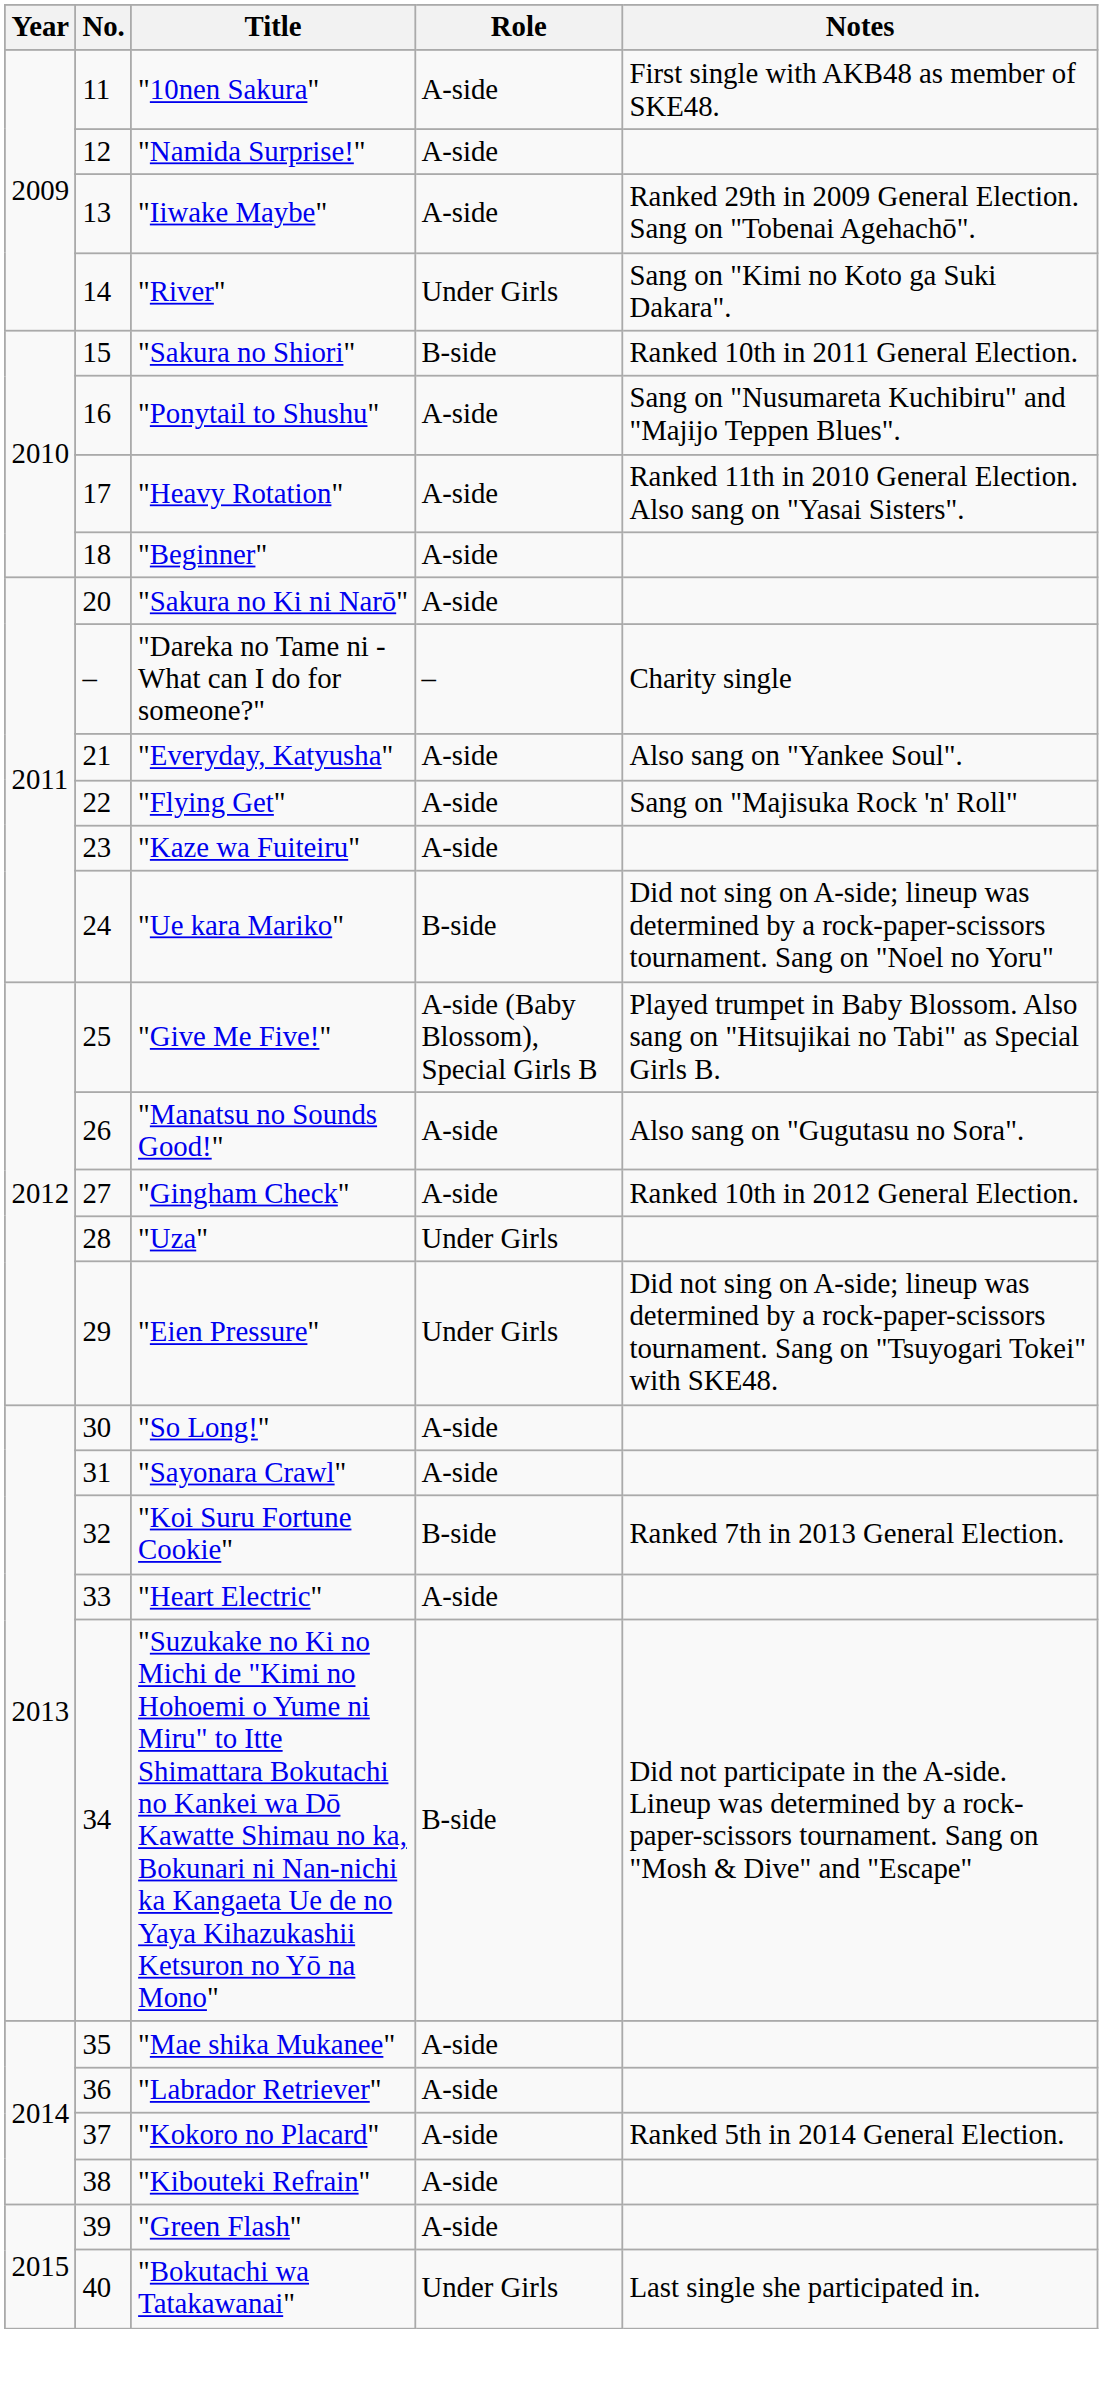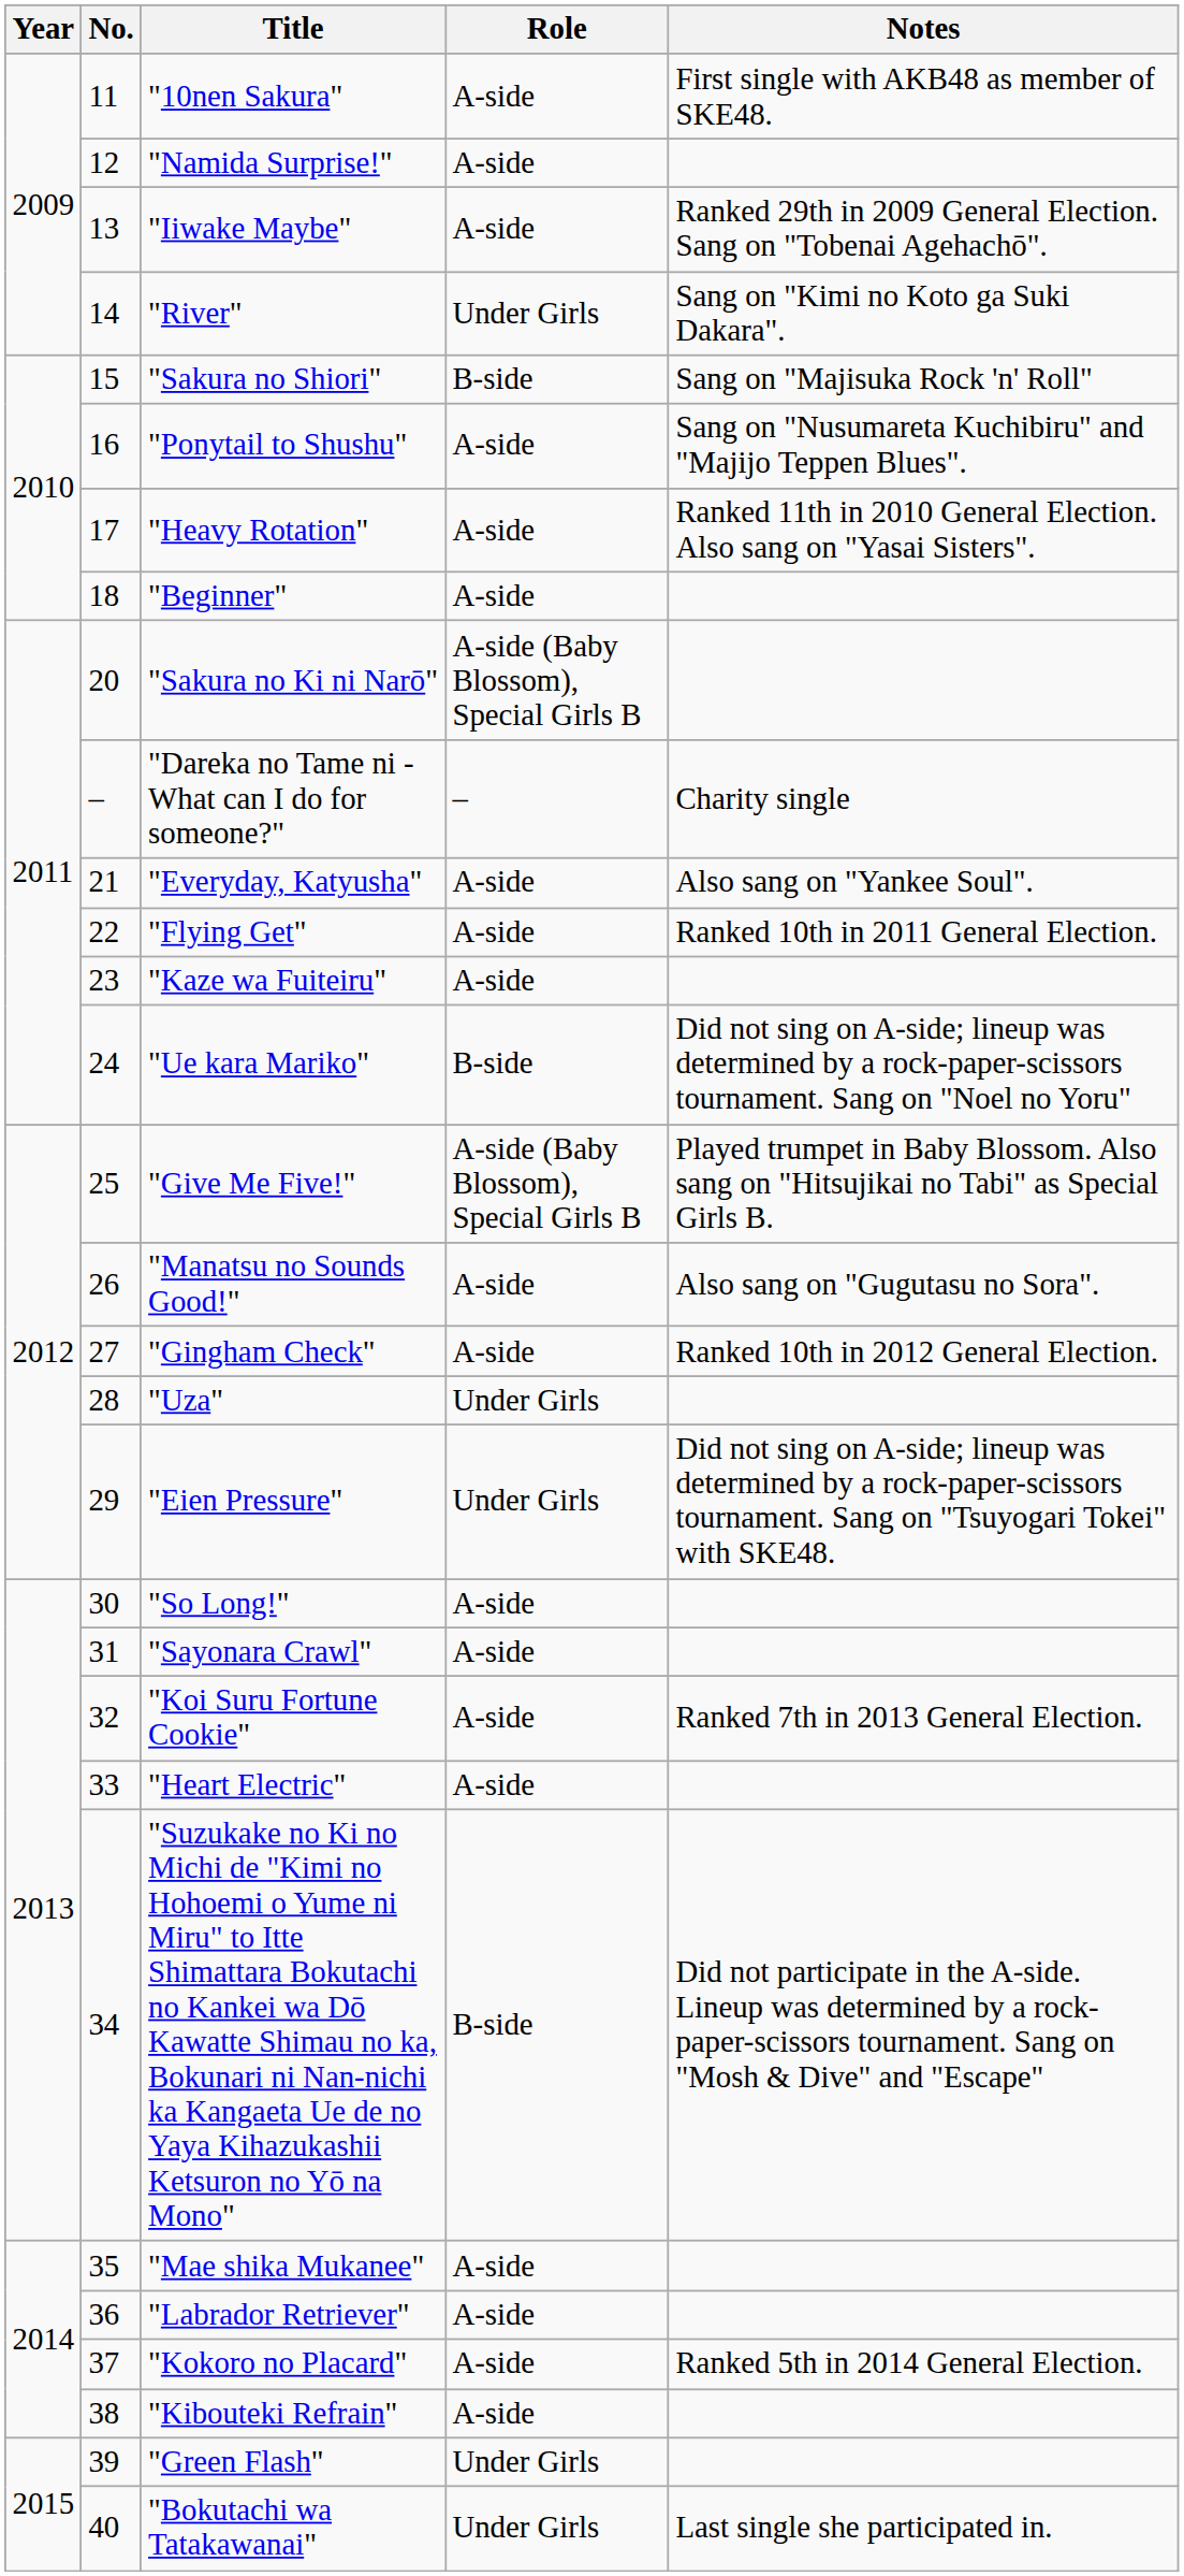"Sakura no Shiori" | Notes: Ranked 10th in 2011 General Election. -> Sang on "Majisuka Rock 'n' Roll"
"Sakura no Ki ni Narō" | Role: A-side -> A-side (Baby Blossom), Special Girls B
"Flying Get" | Notes: Sang on "Majisuka Rock 'n' Roll" -> Ranked 10th in 2011 General Election.
"Koi Suru Fortune Cookie" | Role: B-side -> A-side
"Green Flash" | Role: A-side -> Under Girls
